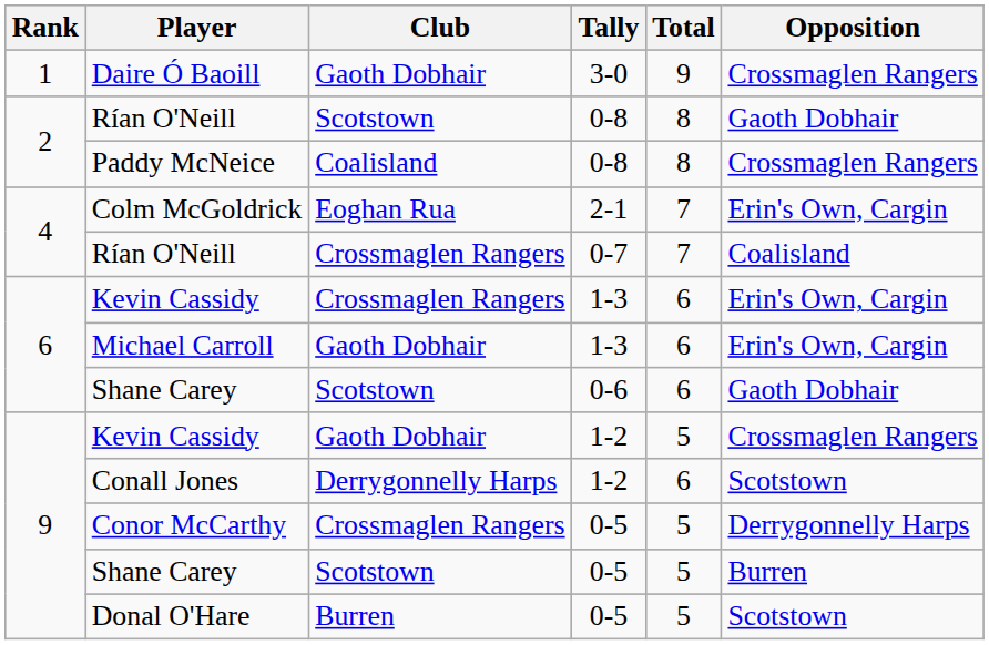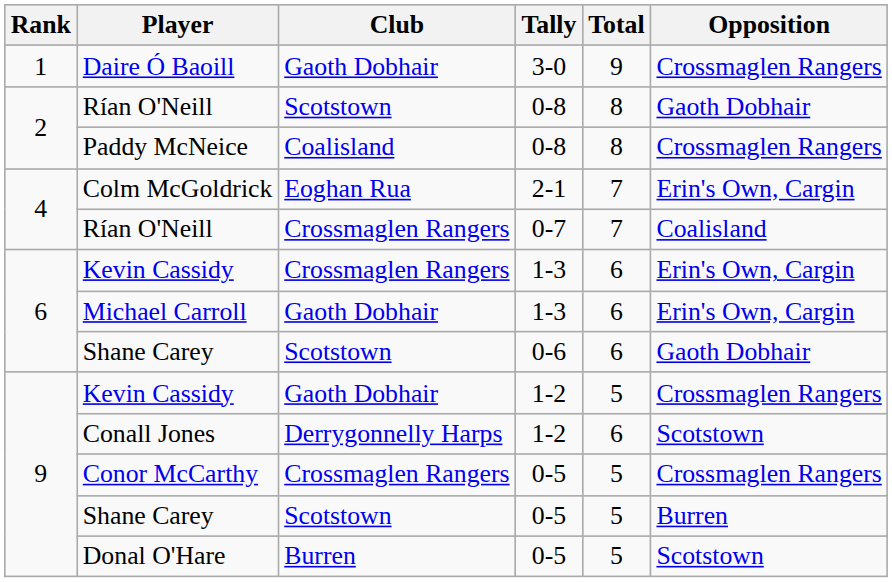Conor McCarthy | Opposition: Derrygonnelly Harps -> Crossmaglen Rangers
